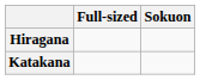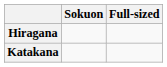columns swapped: Full-sized <-> Sokuon
